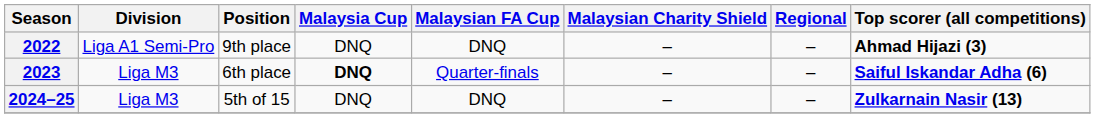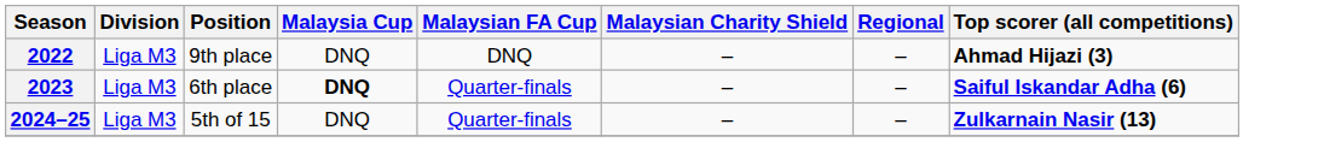2022 | Division: Liga A1 Semi-Pro -> Liga M3
2024–25 | Malaysian FA Cup: DNQ -> Quarter-finals
